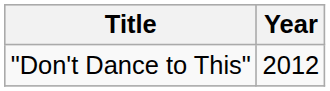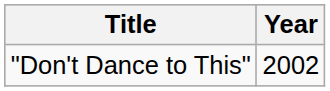"Don't Dance to This" | Year: 2012 -> 2002
